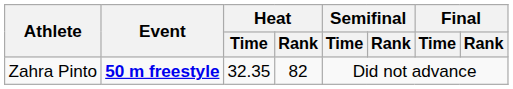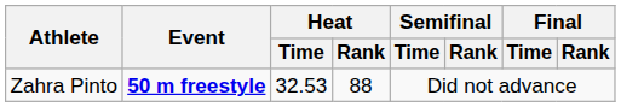Zahra Pinto | Heat / Time: 32.35 -> 32.53
Zahra Pinto | Heat / Rank: 82 -> 88
